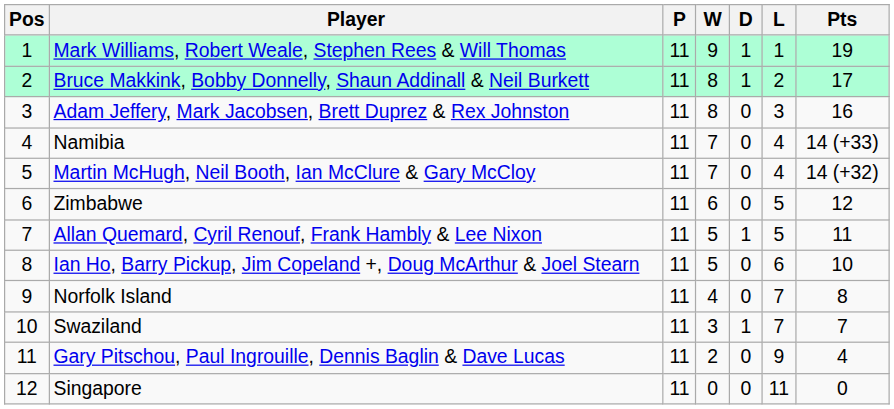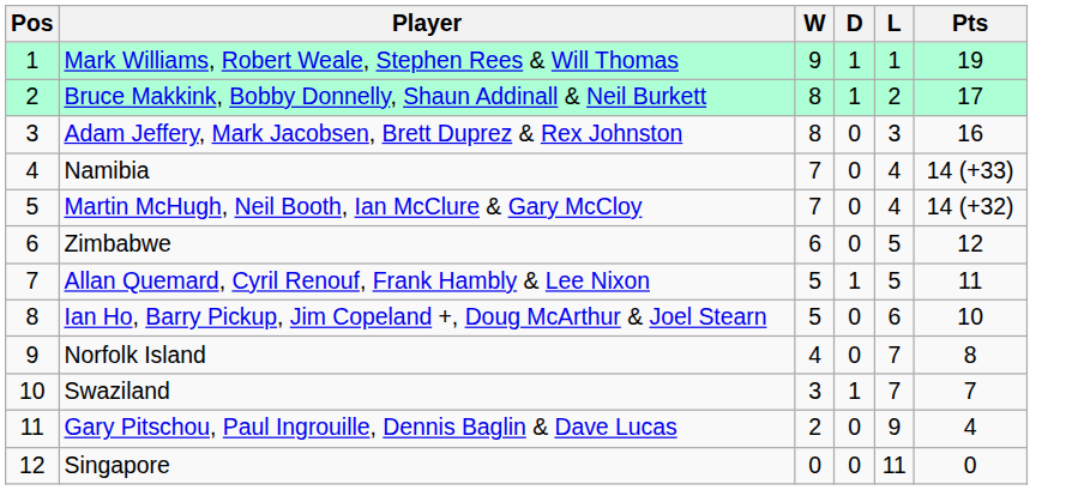- column: P | 11 | 11 | 11 | 11 | 11 | 11 | 11 | 11 | 11 | 11 | 11 | 11
